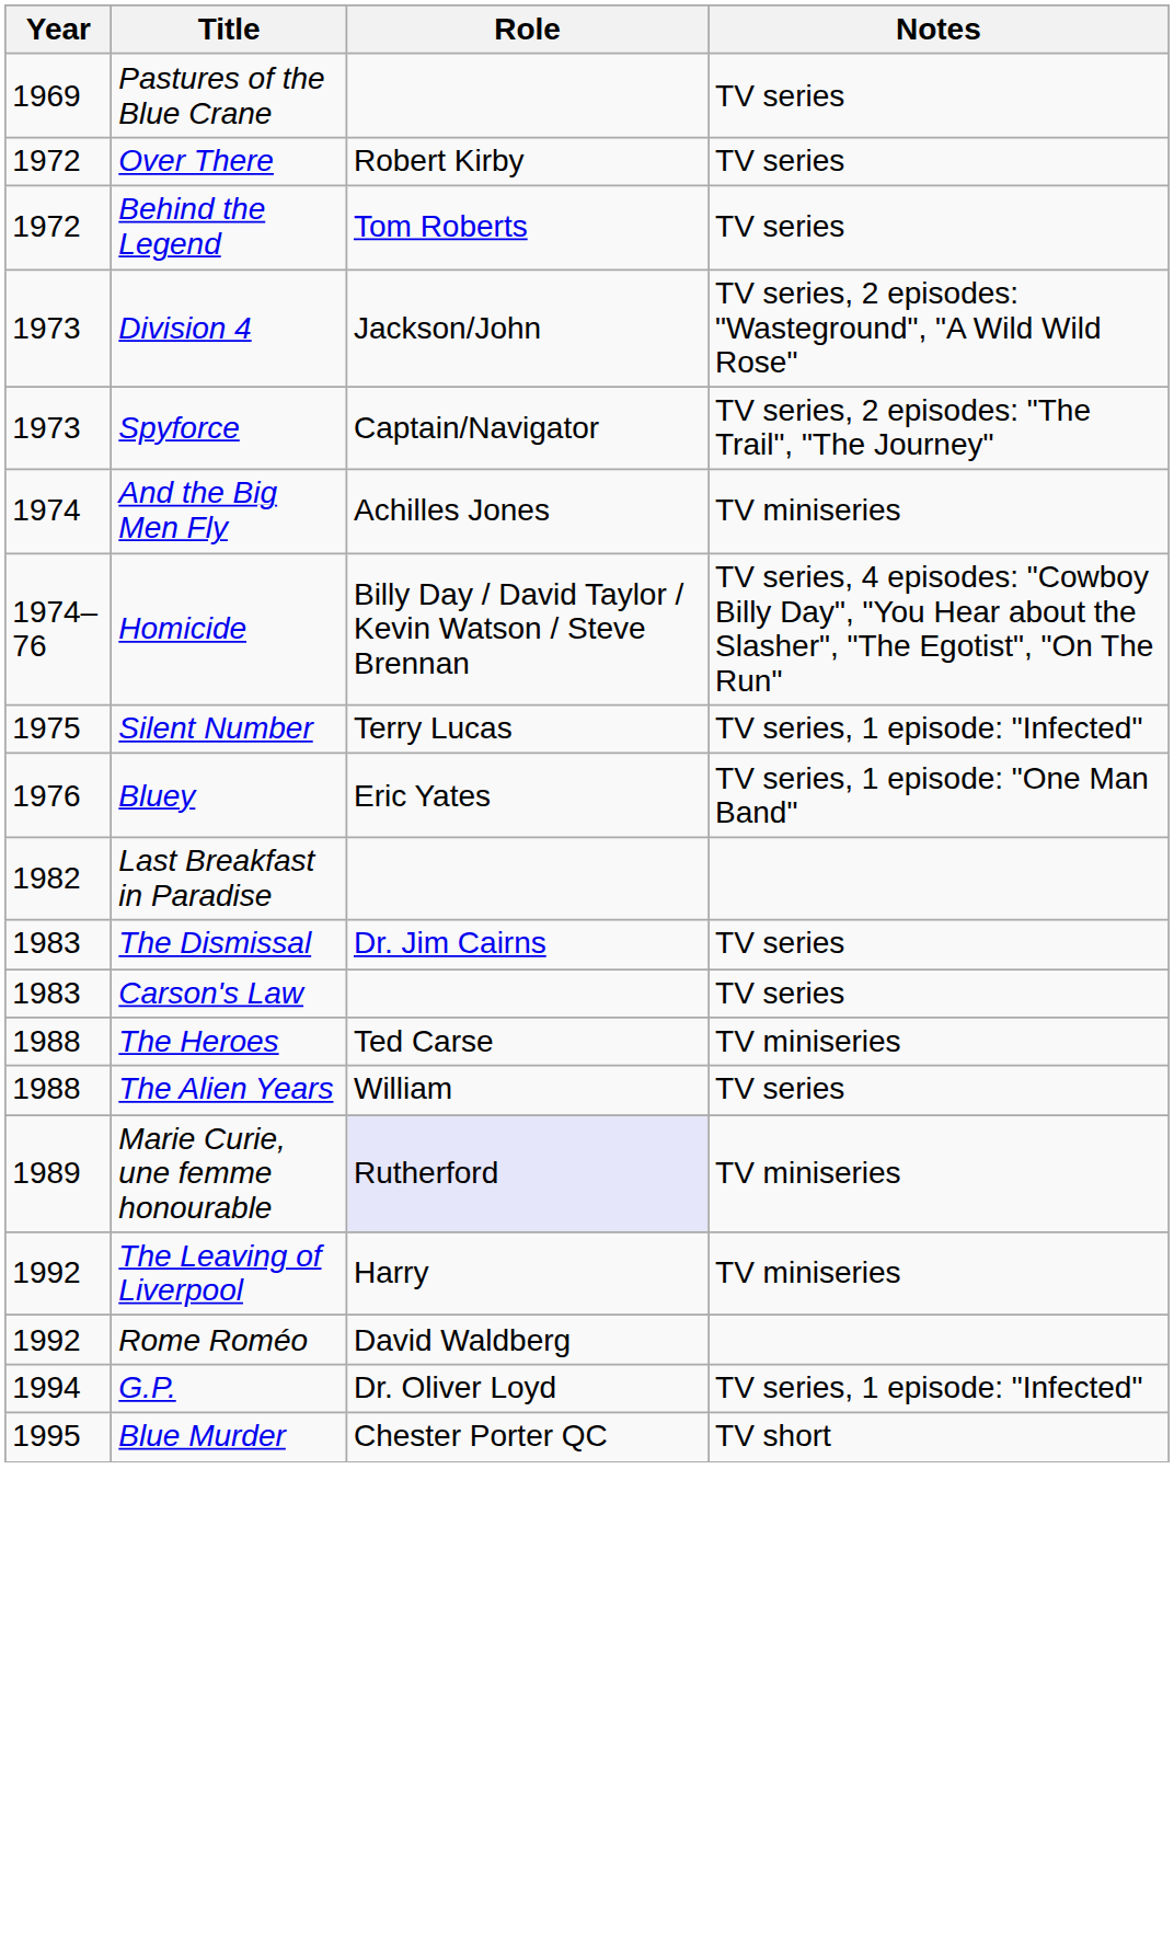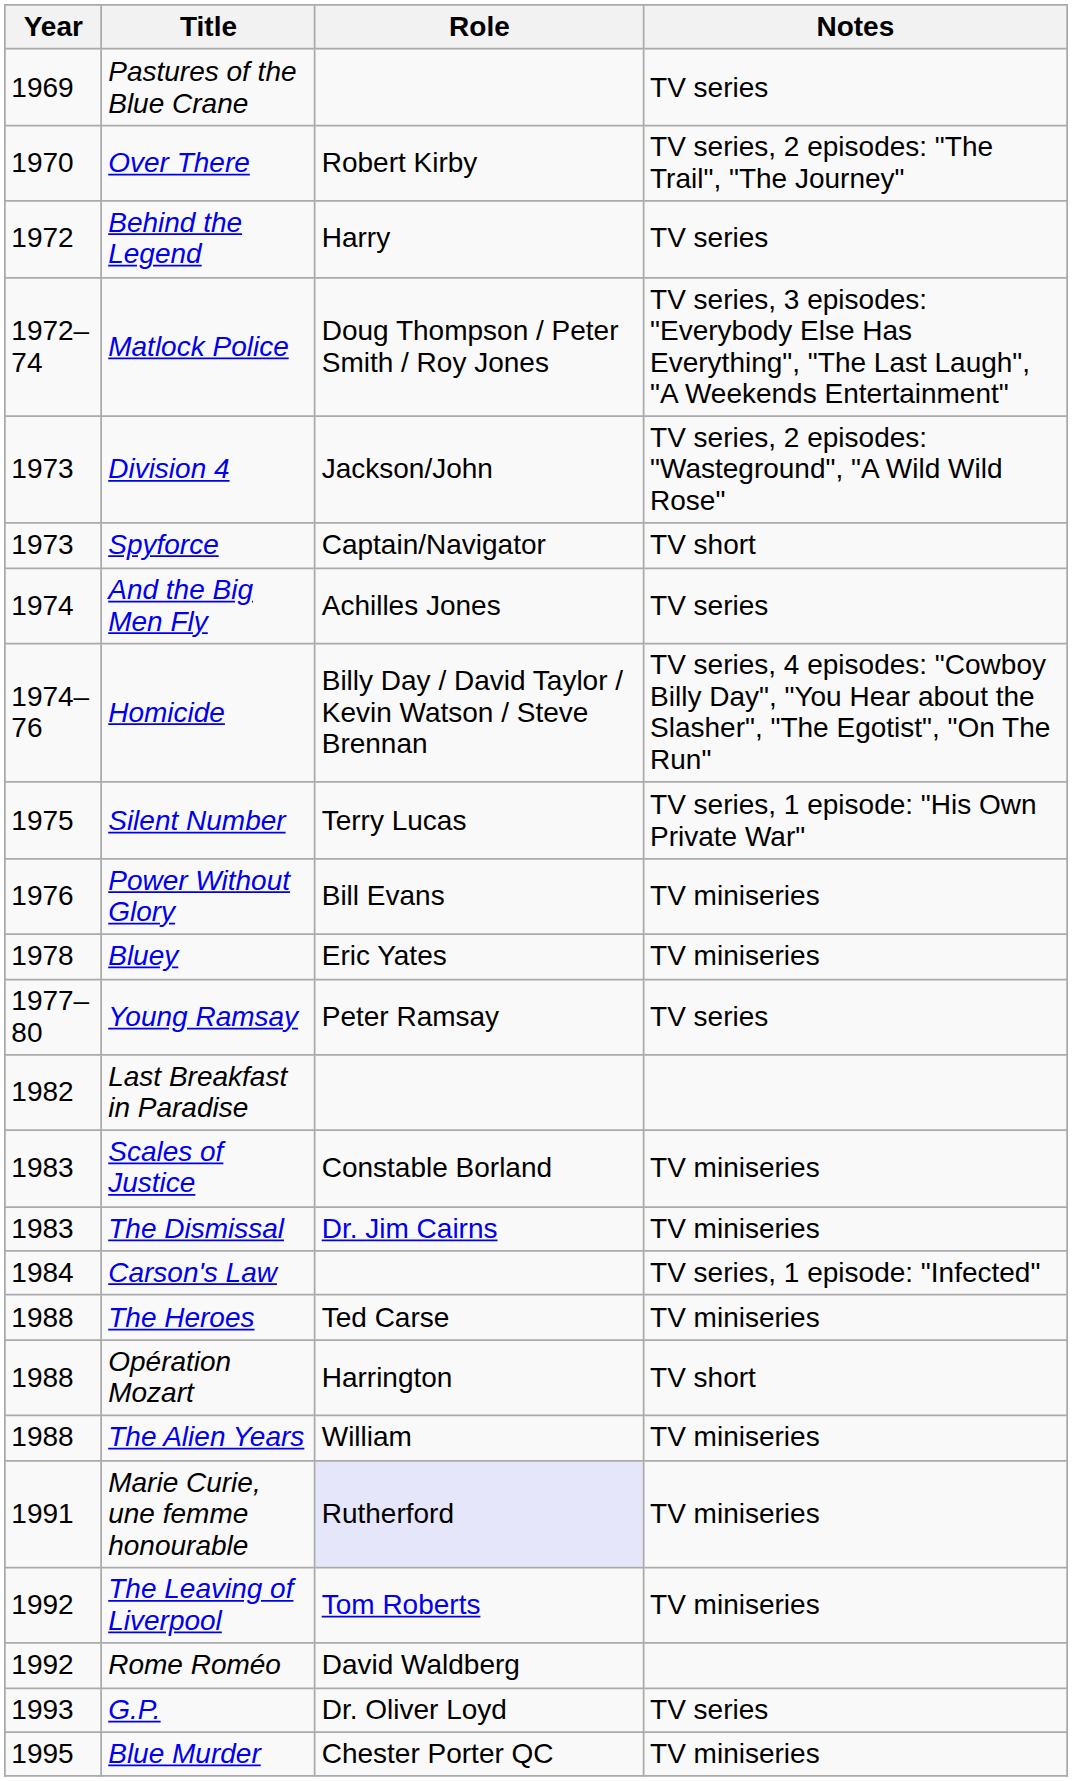Over There | Year: 1972 -> 1970
Over There | Notes: TV series -> TV series, 2 episodes: "The Trail", "The Journey"
Behind the Legend | Role: Tom Roberts -> Harry
+ row: 1972–74 | Matlock Police | Doug Thompson / Peter Smith / Roy Jones | TV series, 3 episodes: "Everybody Else Has Everything", "The Last Laugh", "A Weekends Entertainment"
Spyforce | Notes: TV series, 2 episodes: "The Trail", "The Journey" -> TV short
And the Big Men Fly | Notes: TV miniseries -> TV series
Silent Number | Notes: TV series, 1 episode: "Infected" -> TV series, 1 episode: "His Own Private War"
+ row: 1976 | Power Without Glory | Bill Evans | TV miniseries
Bluey | Year: 1976 -> 1978
Bluey | Notes: TV series, 1 episode: "One Man Band" -> TV miniseries
+ row: 1977–80 | Young Ramsay | Peter Ramsay | TV series
+ row: 1983 | Scales of Justice | Constable Borland | TV miniseries
The Dismissal | Notes: TV series -> TV miniseries
Carson's Law | Year: 1983 -> 1984
Carson's Law | Notes: TV series -> TV series, 1 episode: "Infected"
+ row: 1988 | Opération Mozart | Harrington | TV short
The Alien Years | Notes: TV series -> TV miniseries
Marie Curie, une femme honourable | Year: 1989 -> 1991
The Leaving of Liverpool | Role: Harry -> Tom Roberts
G.P. | Year: 1994 -> 1993
G.P. | Notes: TV series, 1 episode: "Infected" -> TV series
Blue Murder | Notes: TV short -> TV miniseries
